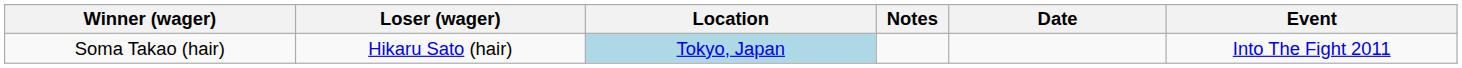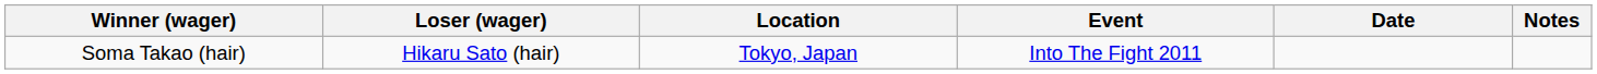columns swapped: Event <-> Notes
Soma Takao (hair) | Location: lightblue background -> no background
